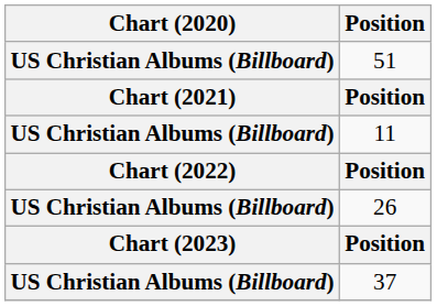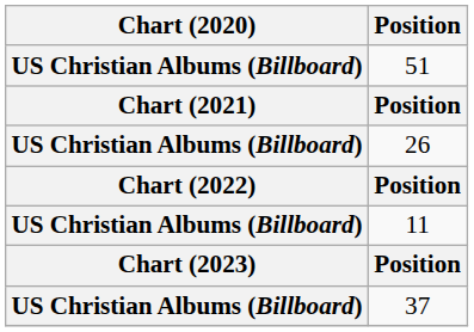rows swapped: 11 <-> 26
